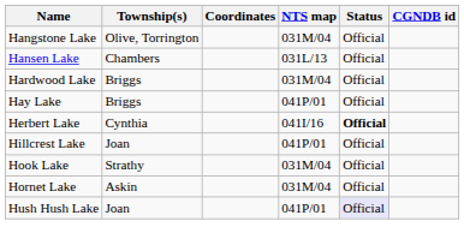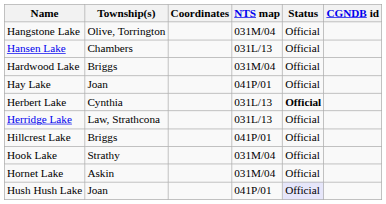Hay Lake | Township(s): Briggs -> Joan
Herbert Lake | NTS map: 041I/16 -> 031L/13
+ row: Herridge Lake | Law, Strathcona | 031L/13 | Official
Hillcrest Lake | Township(s): Joan -> Briggs
